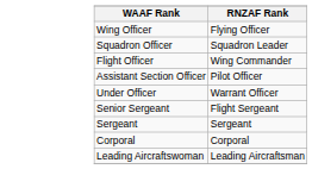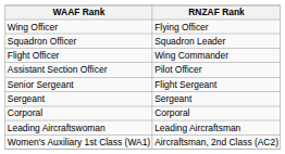- row: Under Officer | Warrant Officer
+ row: Women's Auxiliary 1st Class (WA1) | Aircraftsman, 2nd Class (AC2)
